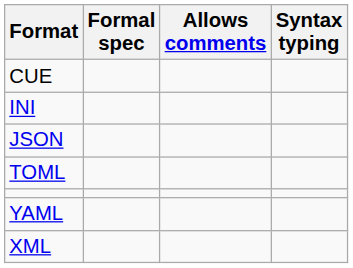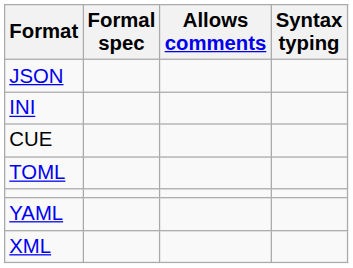rows swapped: CUE <-> JSON
